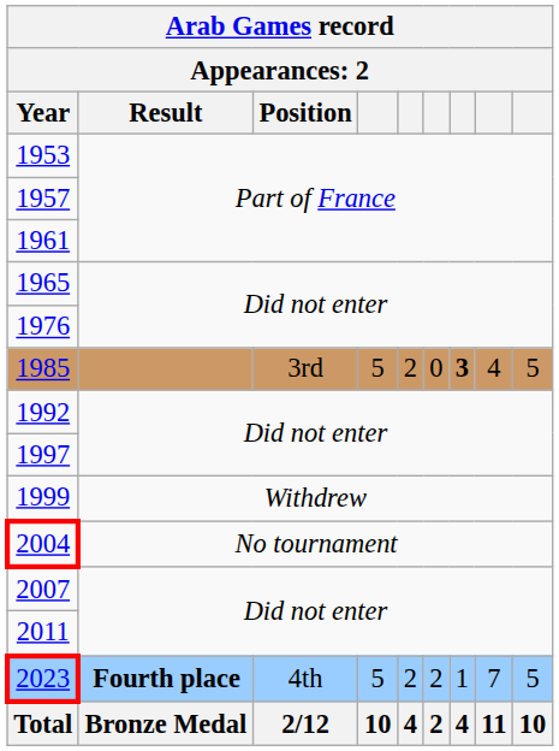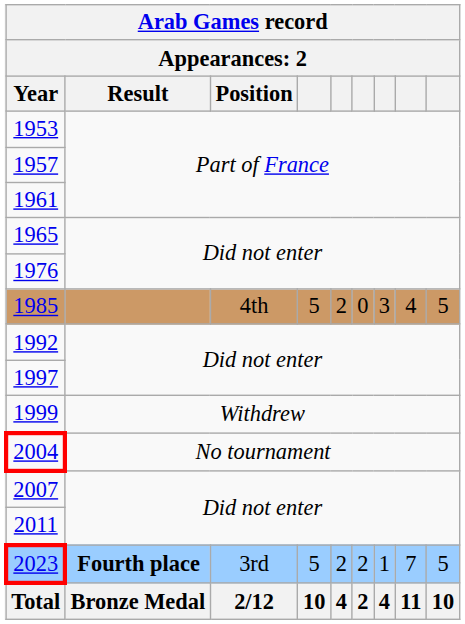1985 | Position: 3rd -> 4th
1985 | column 7: bold -> normal
2023 | Position: 4th -> 3rd
